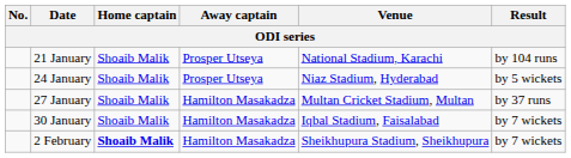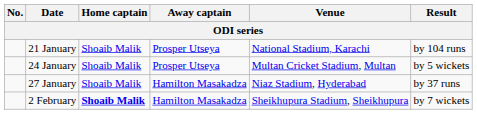24 January | Venue: Niaz Stadium, Hyderabad -> Multan Cricket Stadium, Multan
27 January | Venue: Multan Cricket Stadium, Multan -> Niaz Stadium, Hyderabad
- row: 30 January | Shoaib Malik | Hamilton Masakadza | Iqbal Stadium, Faisalabad | by 7 wickets
